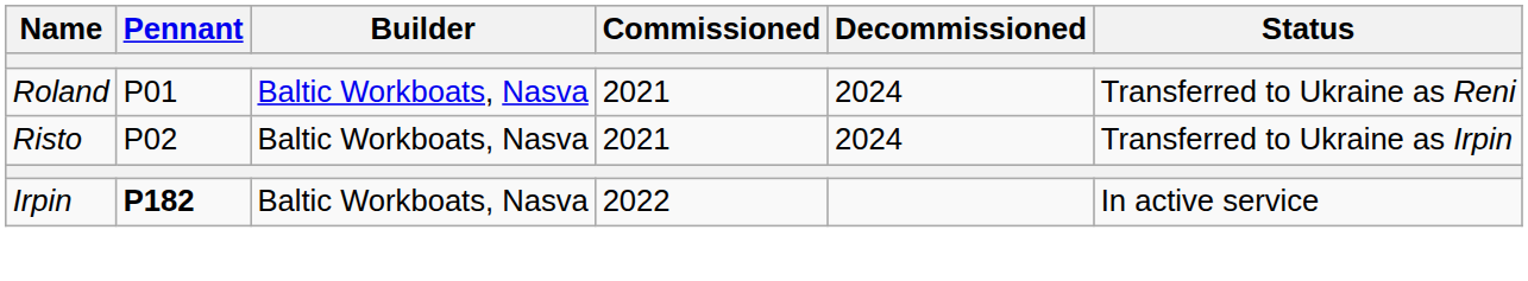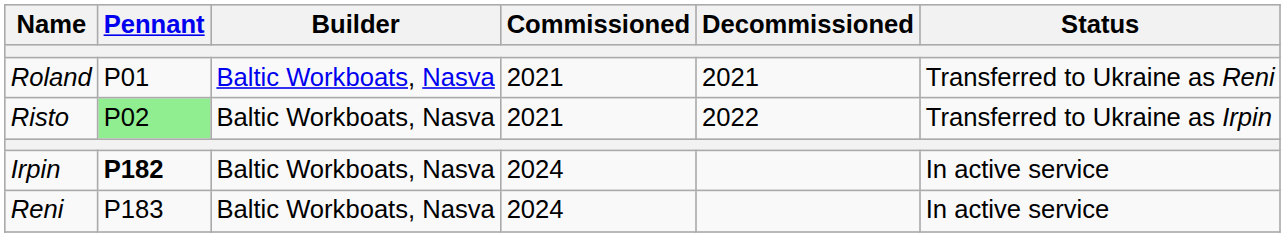Roland | Decommissioned: 2024 -> 2021
Risto | Pennant: no background -> lightgreen background
Risto | Decommissioned: 2024 -> 2022
Irpin | Commissioned: 2022 -> 2024
+ row: Reni | P183 | Baltic Workboats, Nasva | 2024 | In active service
